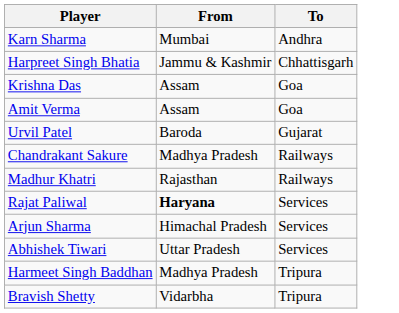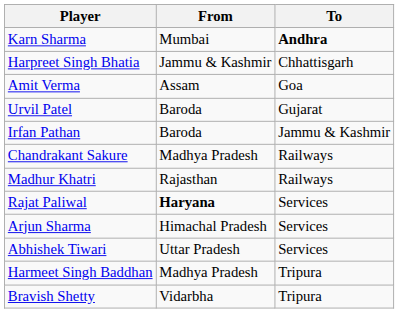Karn Sharma | To: normal -> bold
- row: Krishna Das | Assam | Goa
+ row: Irfan Pathan | Baroda | Jammu & Kashmir
